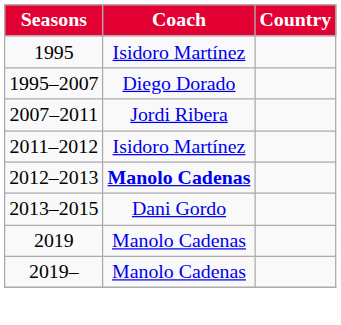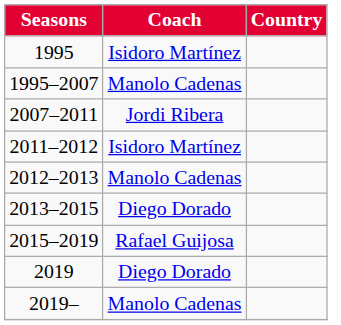1995–2007 | Coach: Diego Dorado -> Manolo Cadenas
2012–2013 | Coach: bold -> normal
2013–2015 | Coach: Dani Gordo -> Diego Dorado
+ row: 2015–2019 | Rafael Guijosa
2019 | Coach: Manolo Cadenas -> Diego Dorado
